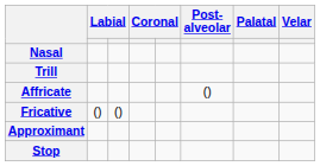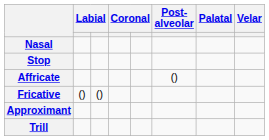rows swapped: Stop <-> Trill
